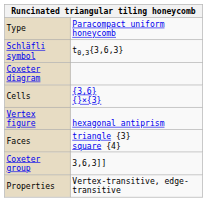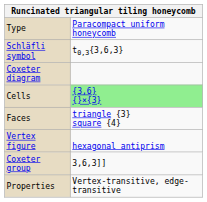Cells | column 2: no background -> lightgreen background
rows swapped: Faces <-> Vertex figure
